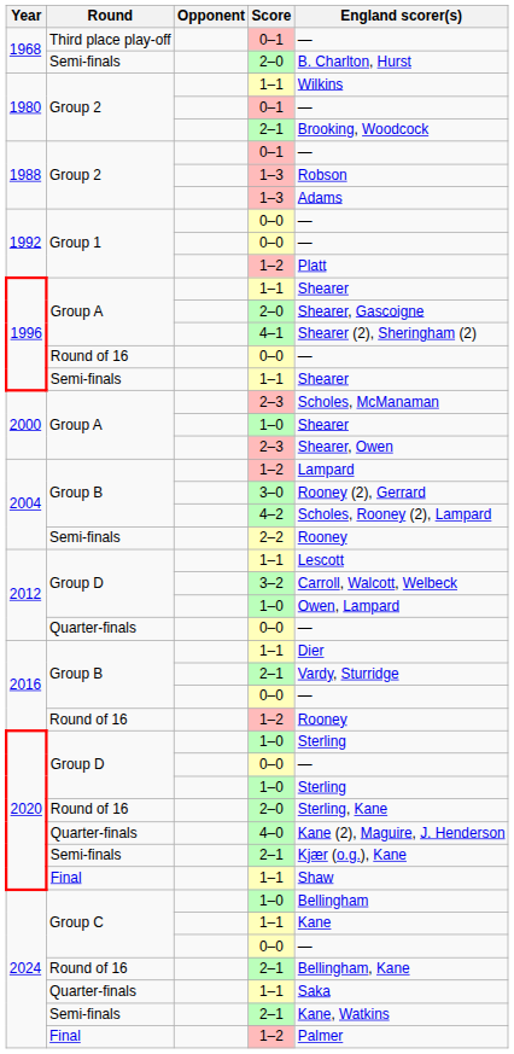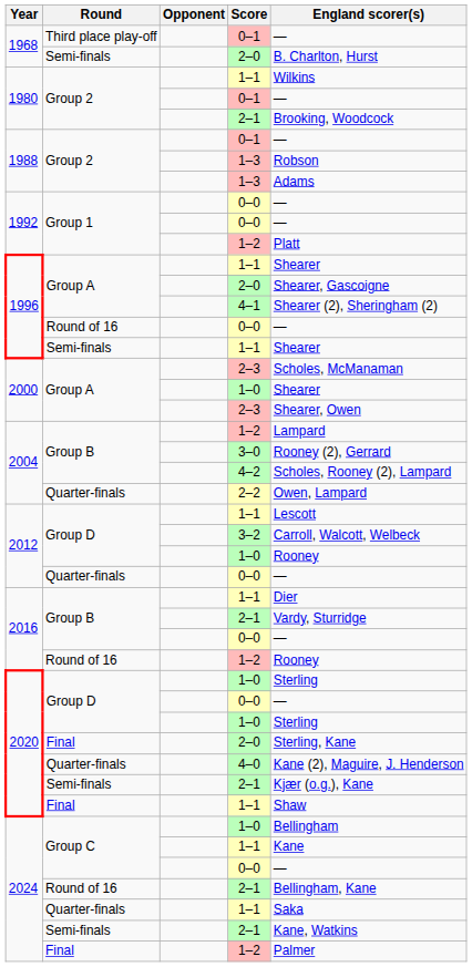2–2 | Round: Semi-finals -> Quarter-finals
2–2 | England scorer(s): Rooney -> Owen, Lampard
2012 / 1–0 | England scorer(s): Owen, Lampard -> Rooney
2020 / 2–0 | Round: Round of 16 -> Final
